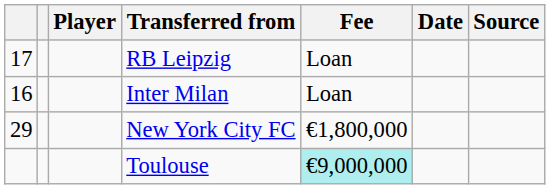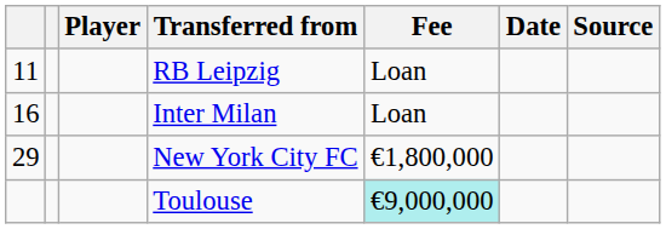RB Leipzig | column 1: 17 -> 11
